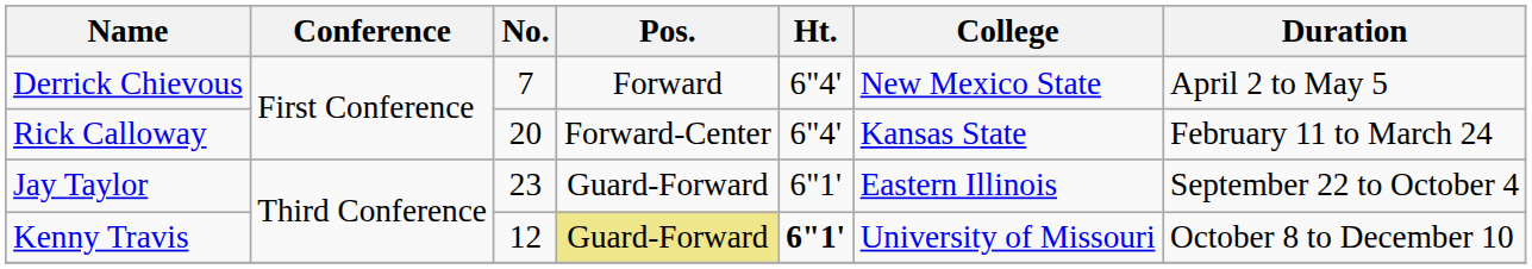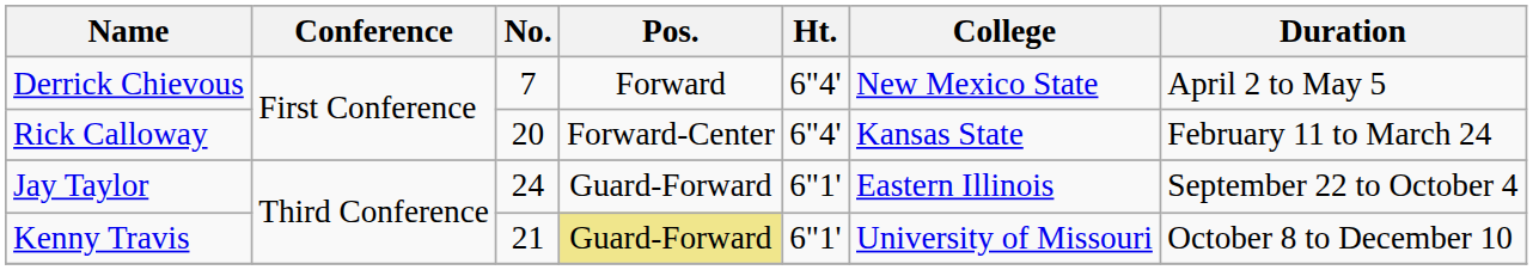Jay Taylor | No.: 23 -> 24
Kenny Travis | No.: 12 -> 21
Kenny Travis | Ht.: bold -> normal
